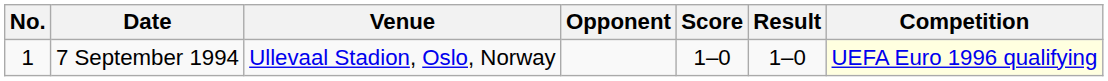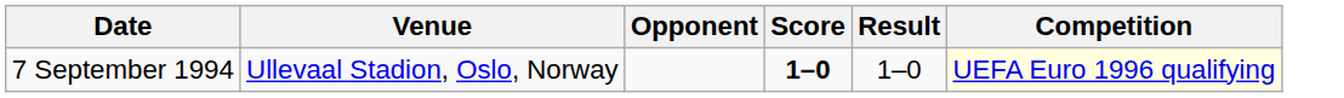- column: No. | 1
7 September 1994 | Score: normal -> bold
